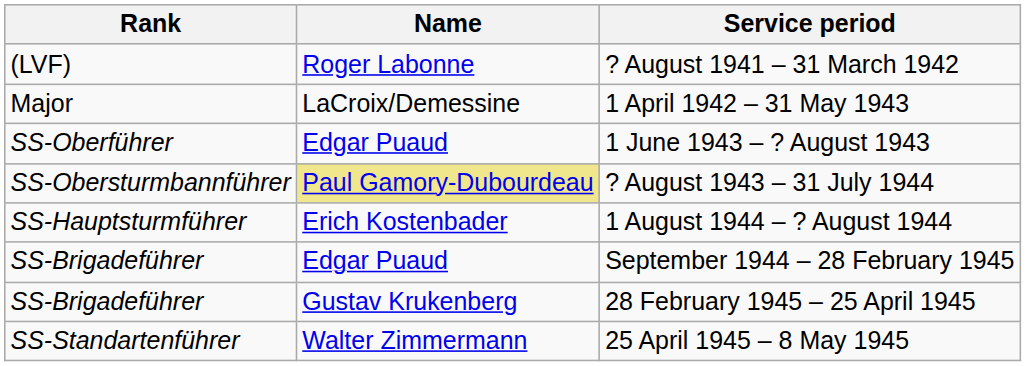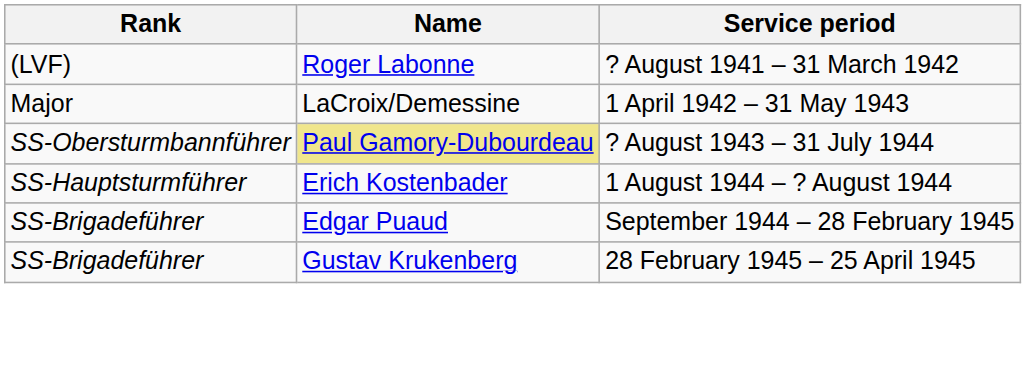- row: SS-Oberführer | Edgar Puaud | 1 June 1943 – ? August 1943
- row: SS-Standartenführer | Walter Zimmermann | 25 April 1945 – 8 May 1945
